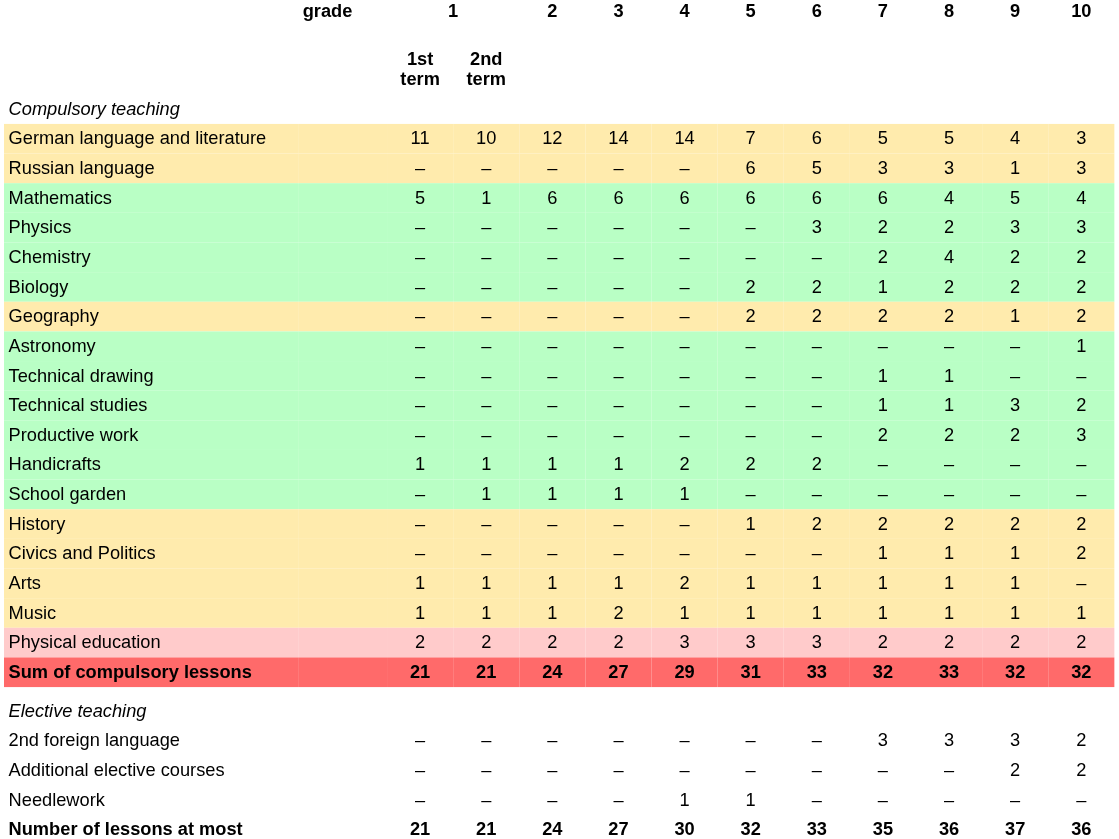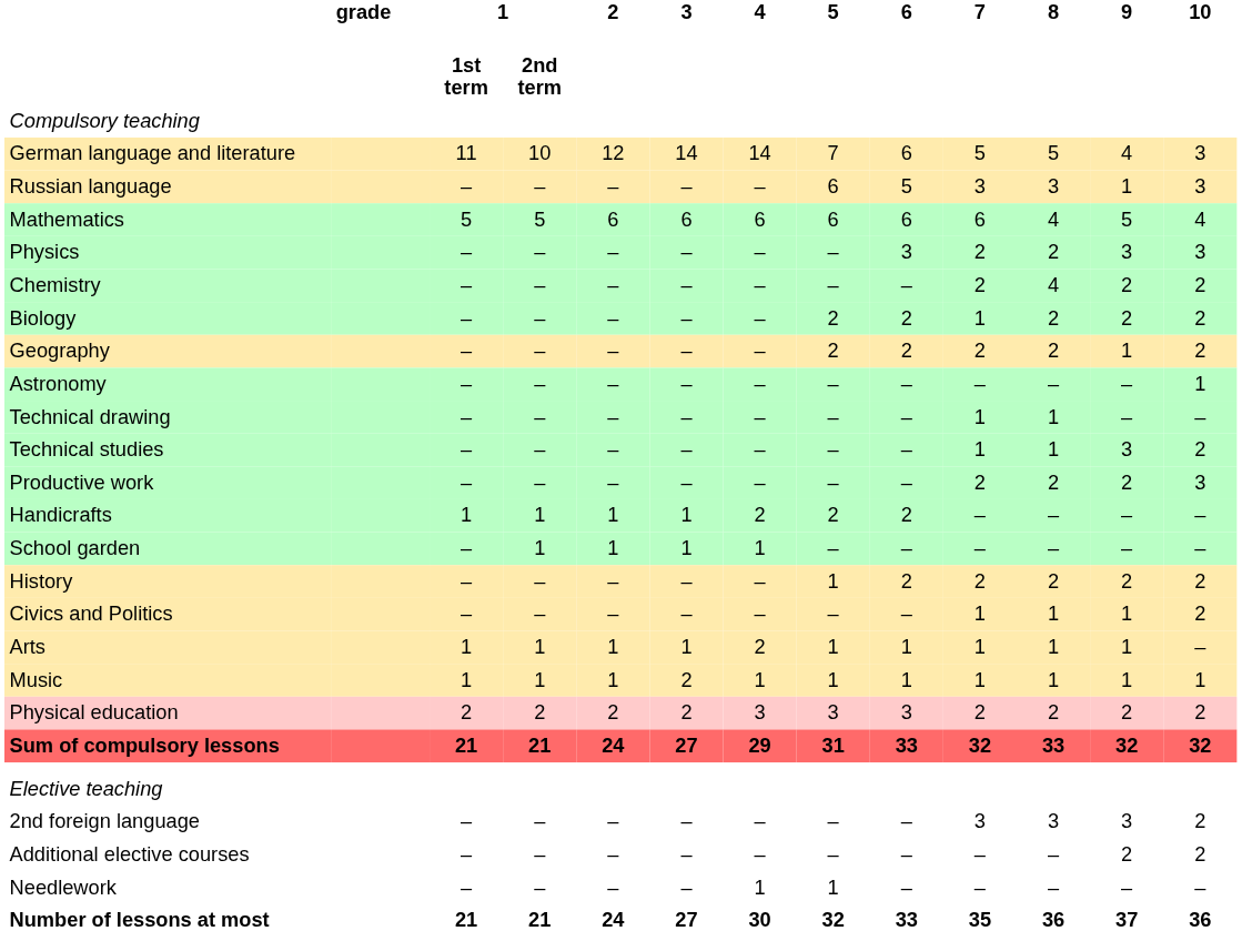Mathematics | column 4: 1 -> 5
